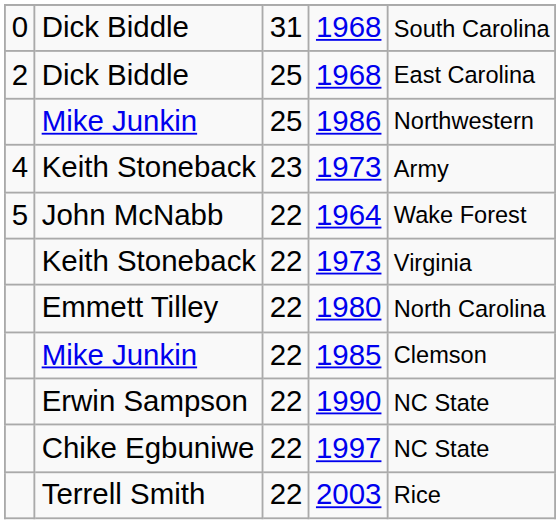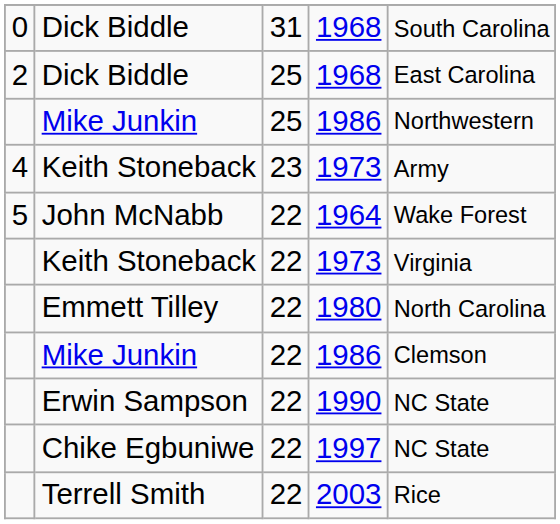Mike Junkin / 22 | column 4: 1985 -> 1986
